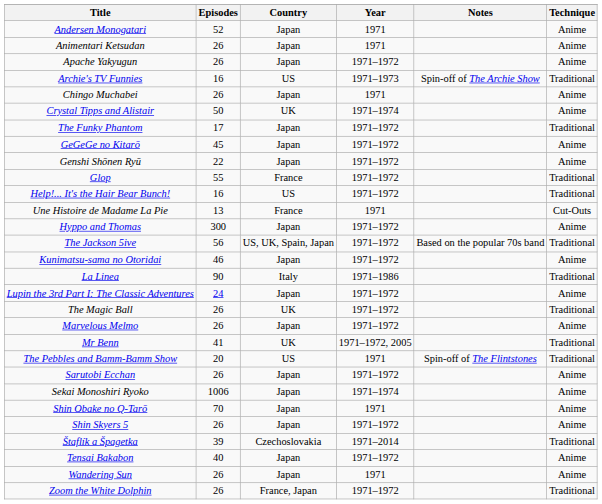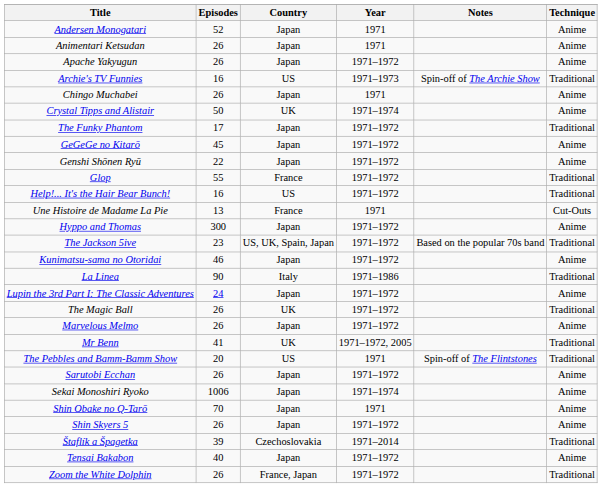The Jackson 5ive | Episodes: 56 -> 23
- row: Wandering Sun | 26 | Japan | 1971 | Anime
